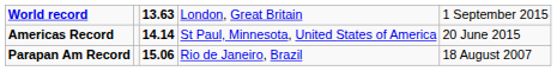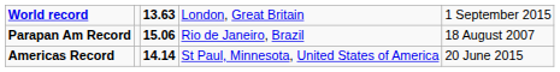rows swapped: Americas Record <-> Parapan Am Record
